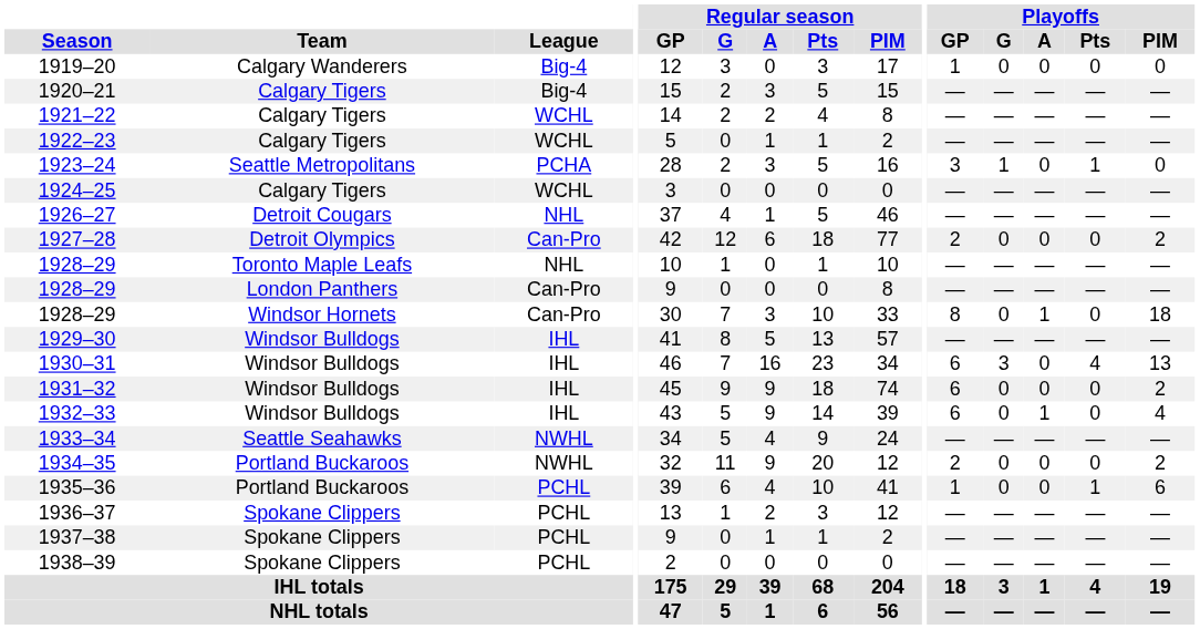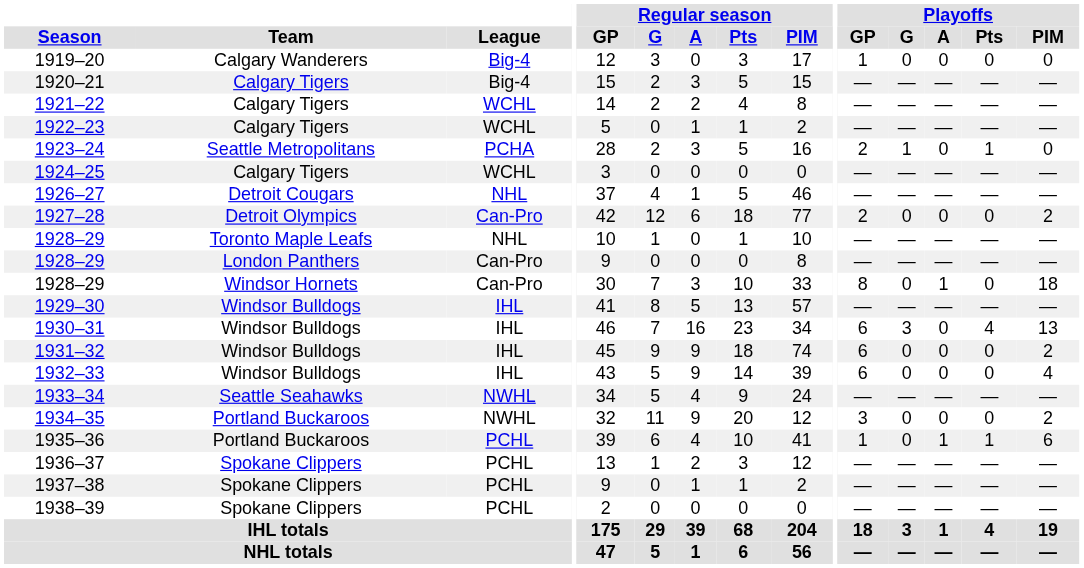1923–24 | Playoffs / GP: 3 -> 2
1932–33 | Playoffs / A: 1 -> 0
1934–35 | Playoffs / GP: 2 -> 3
1935–36 | Playoffs / A: 0 -> 1
